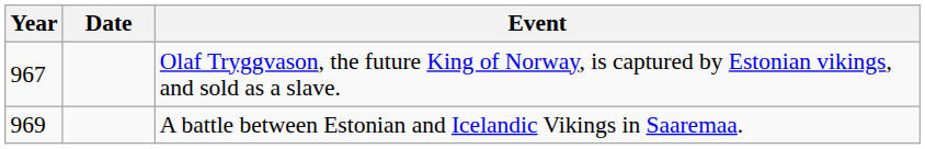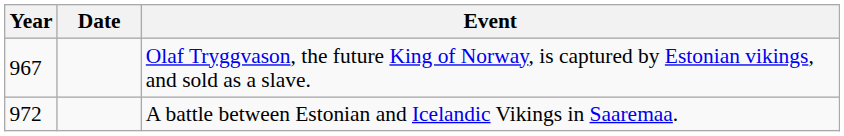A battle between Estonian and Icelandic Vikings in Saaremaa. | Year: 969 -> 972
